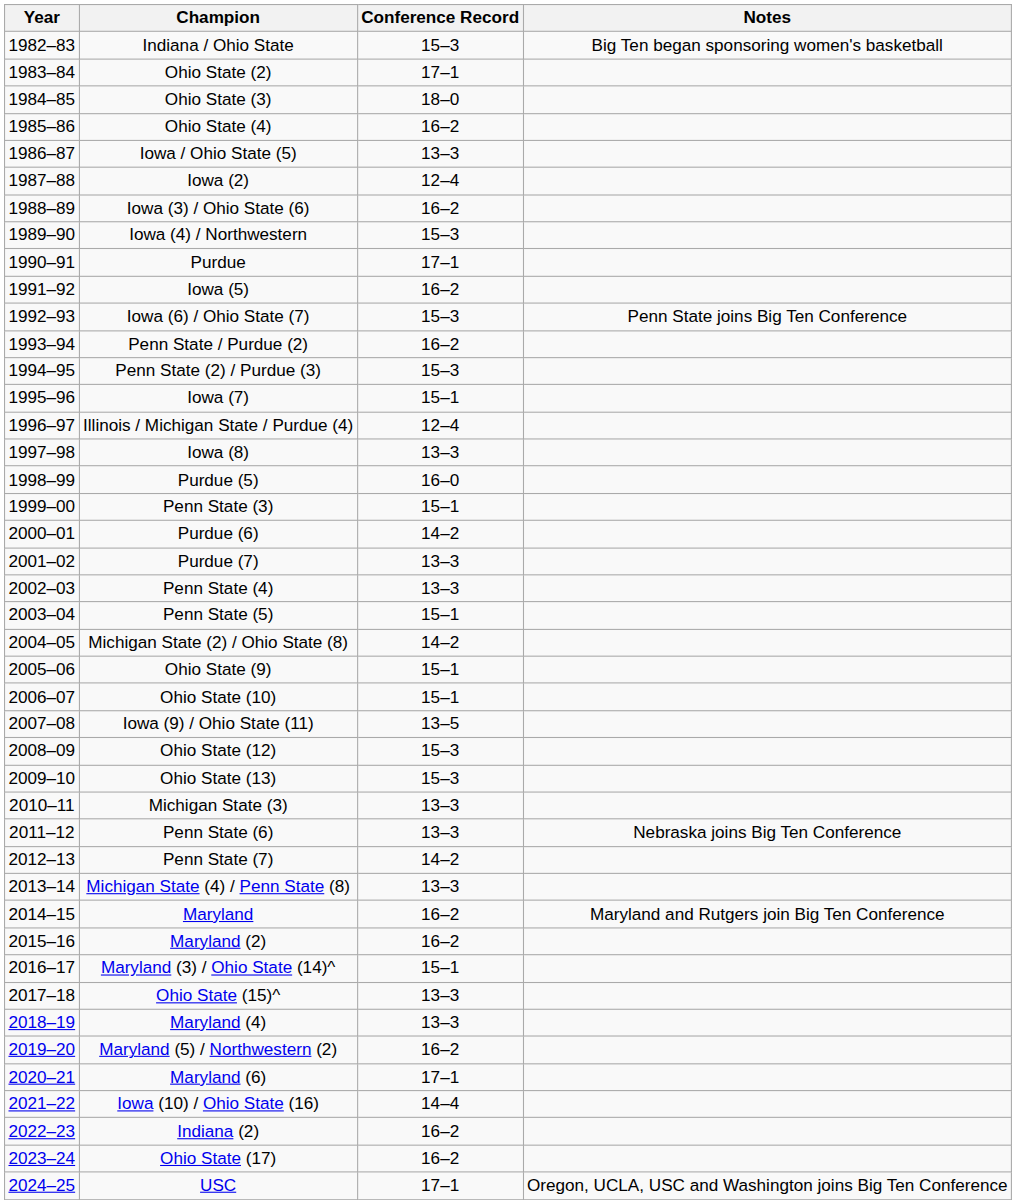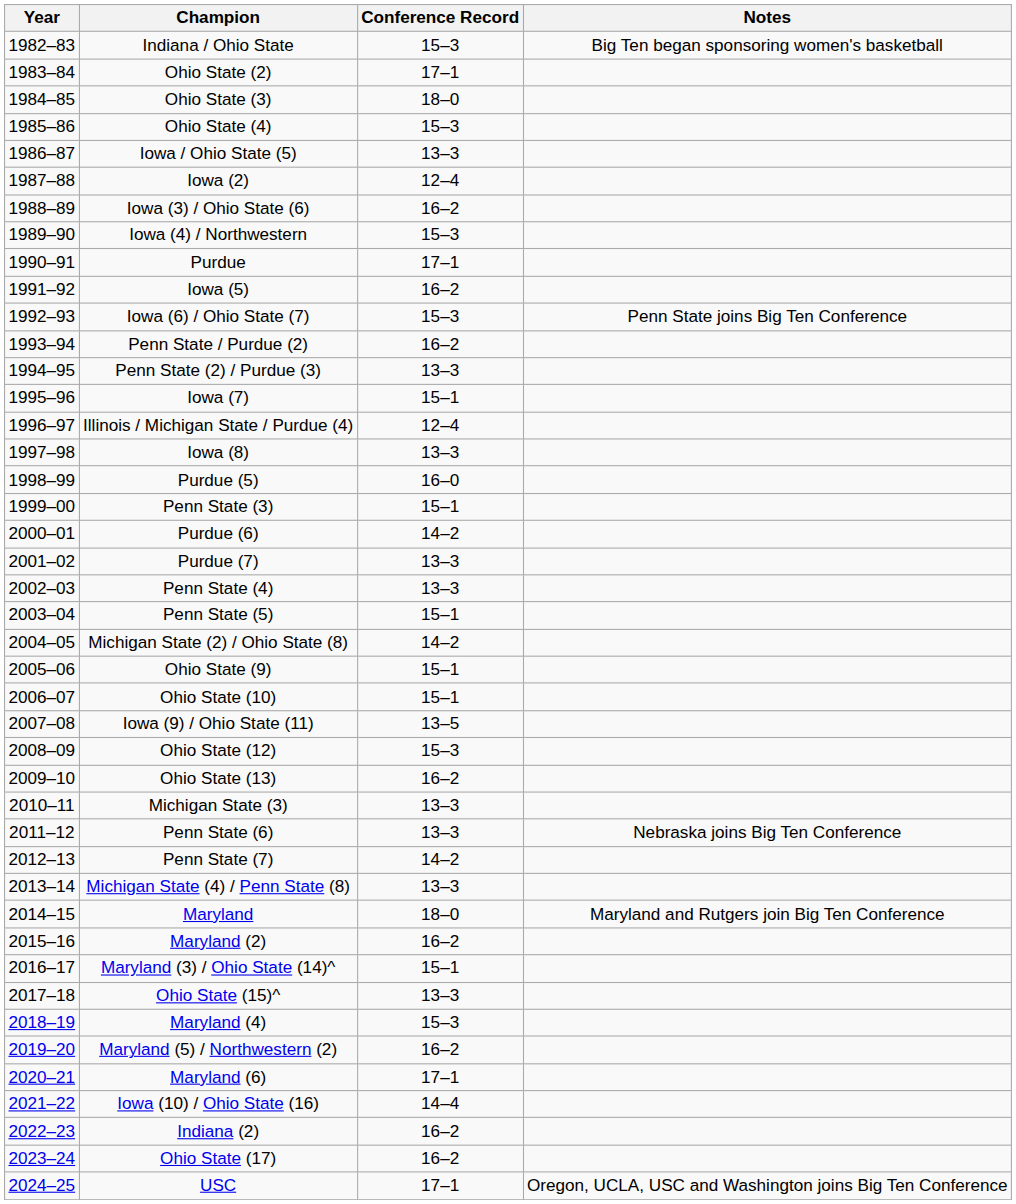Ohio State (4) | Conference Record: 16–2 -> 15–3
Penn State (2) / Purdue (3) | Conference Record: 15–3 -> 13–3
Ohio State (13) | Conference Record: 15–3 -> 16–2
Maryland | Conference Record: 16–2 -> 18–0
Maryland (4) | Conference Record: 13–3 -> 15–3
